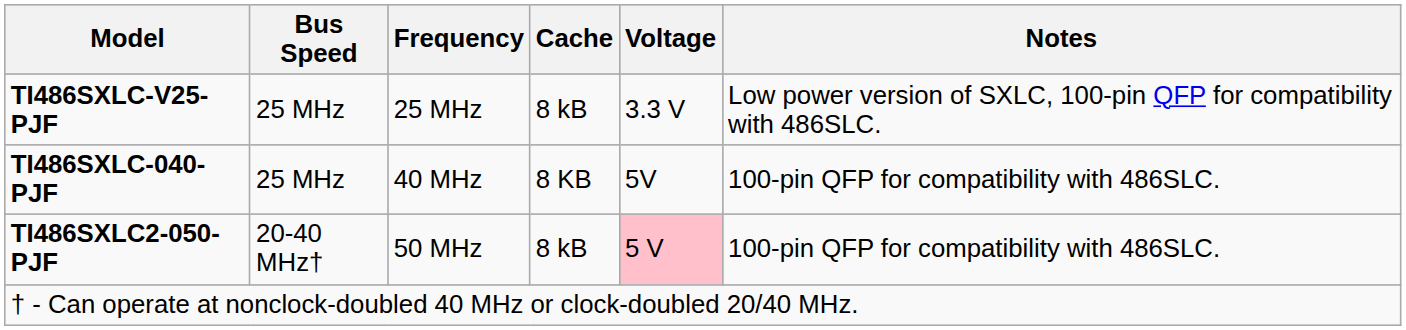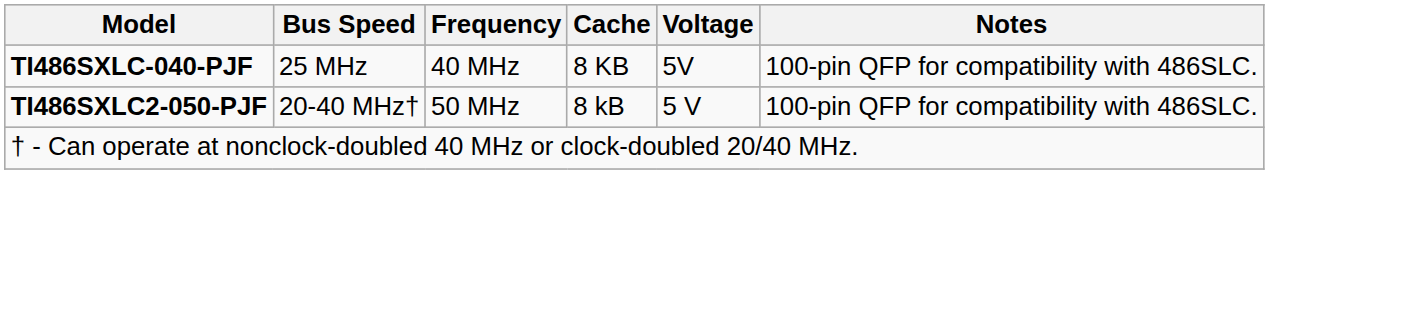- row: TI486SXLC-V25-PJF | 25 MHz | 25 MHz | 8 kB | 3.3 V | Low power version of SXLC, 100-pin QFP for compatibility with 486SLC.
TI486SXLC2-050-PJF | Voltage: pink background -> no background
